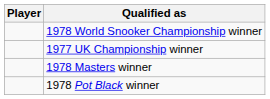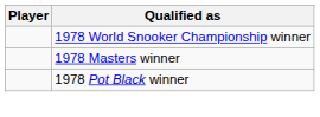- row: 1977 UK Championship winner
